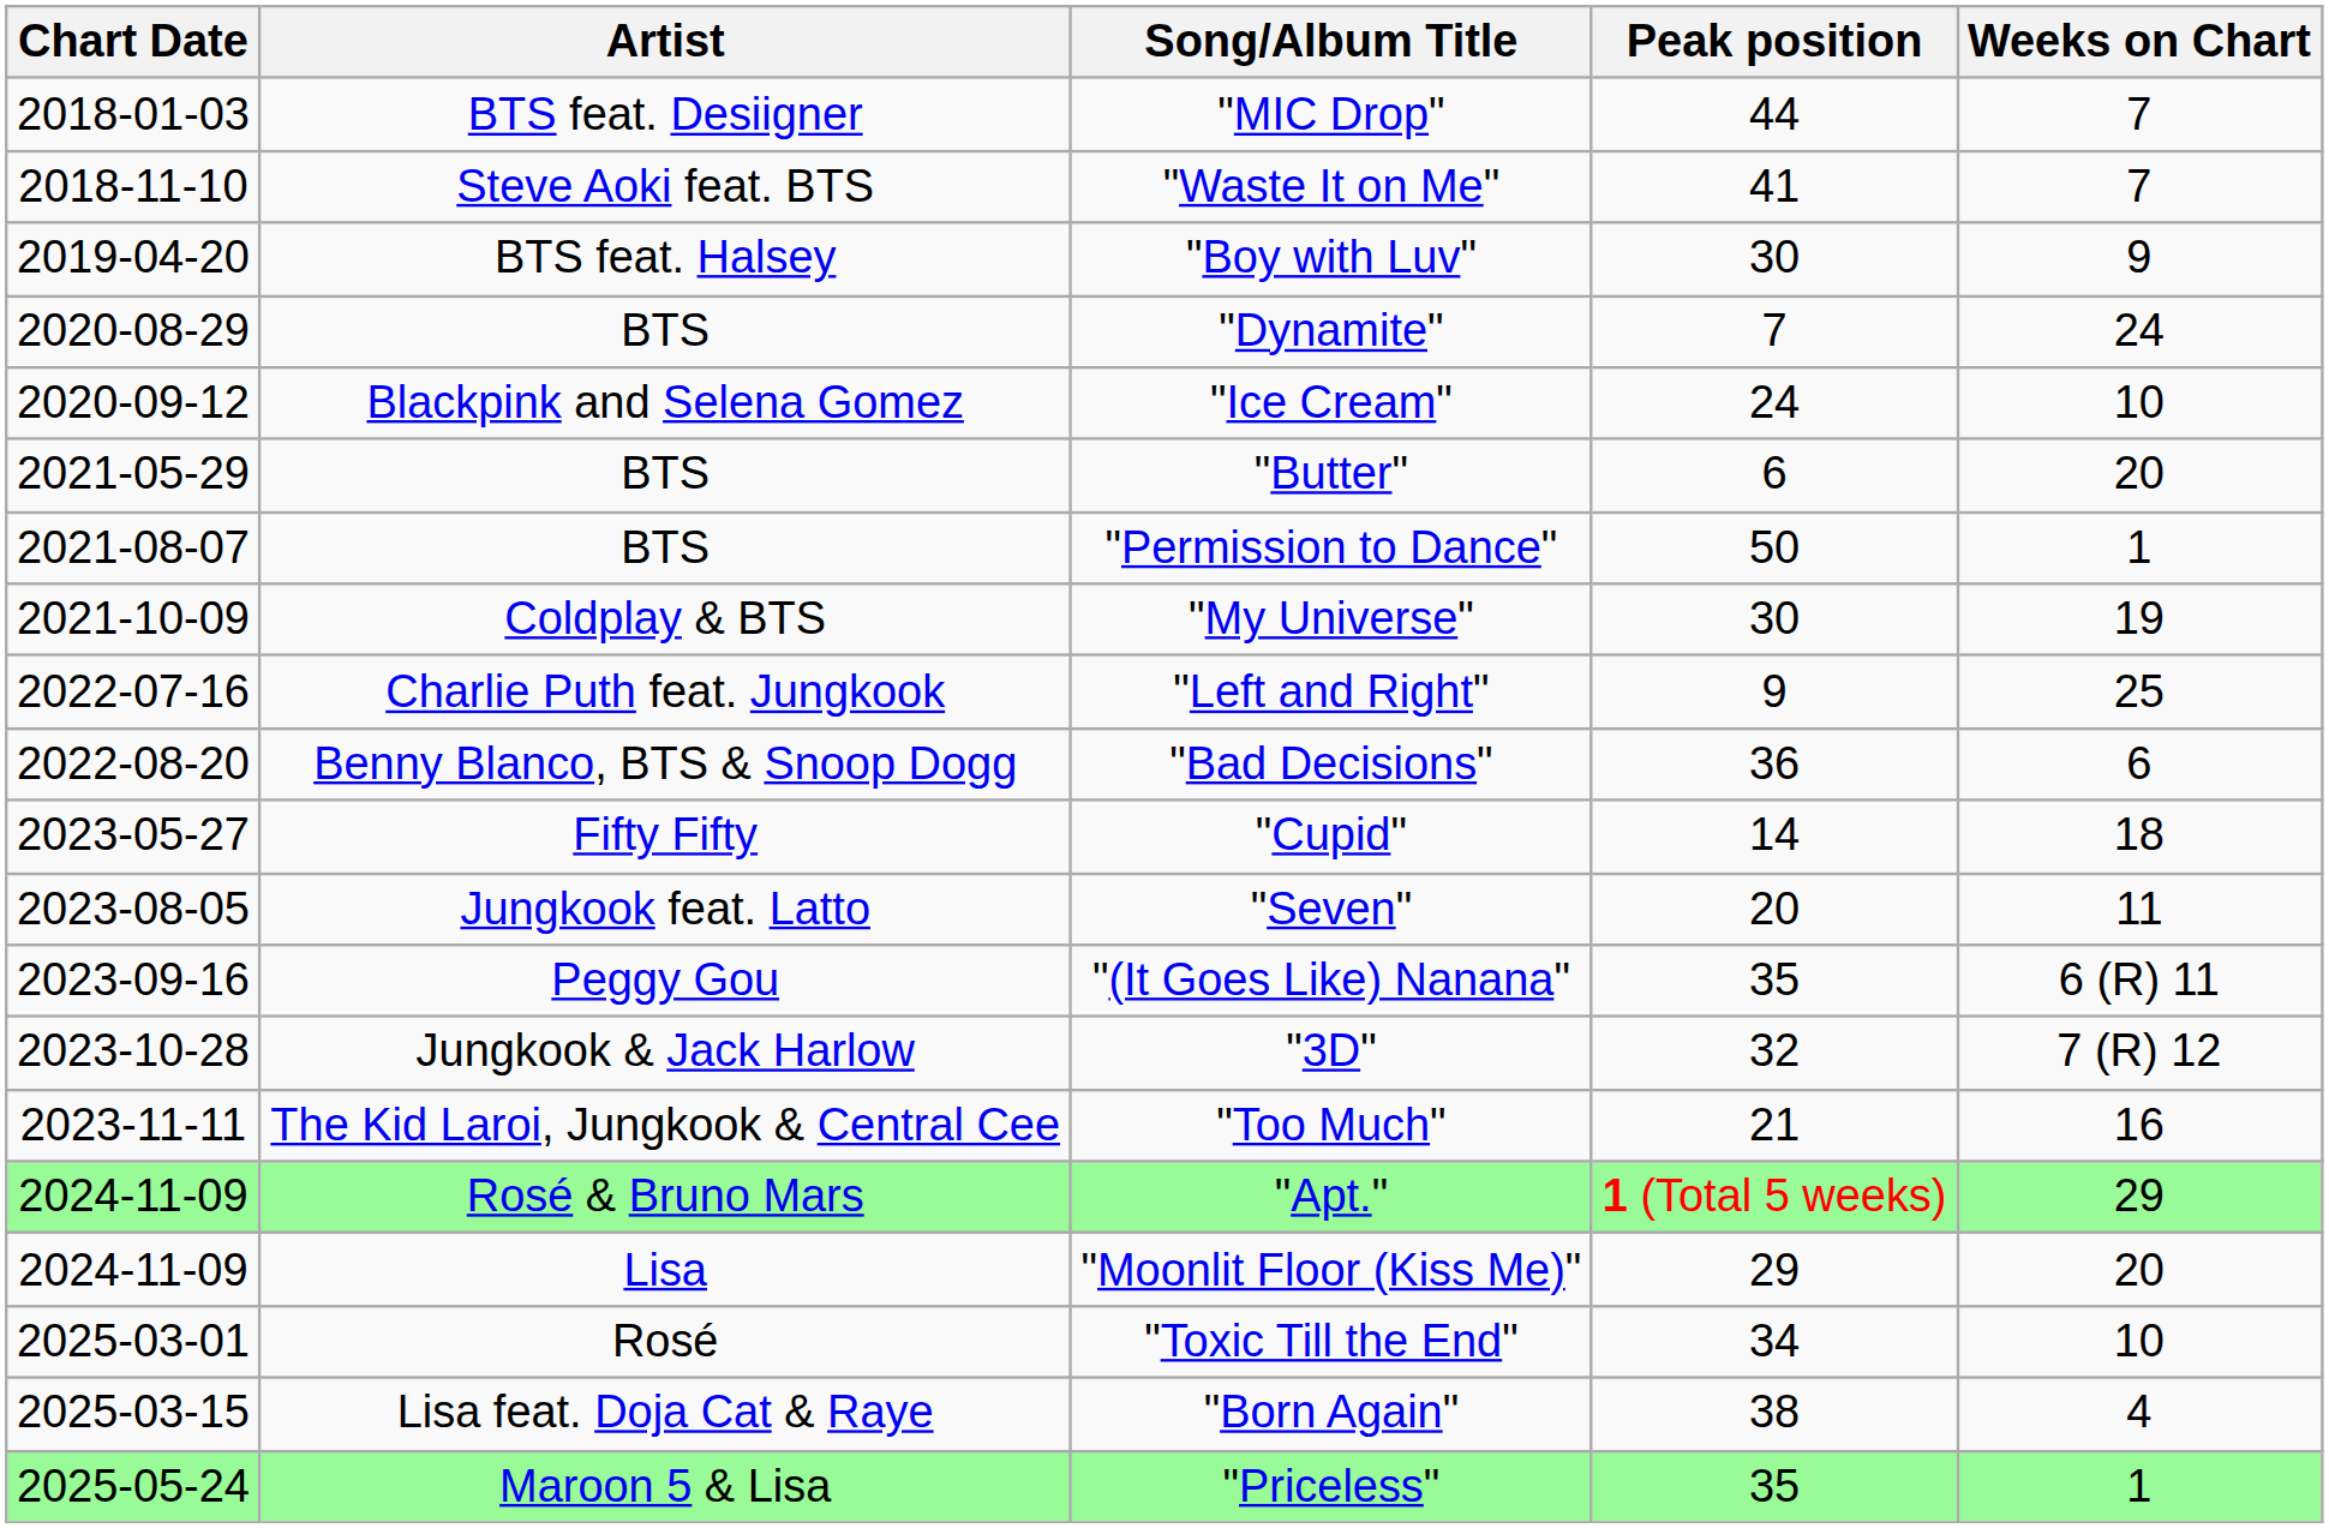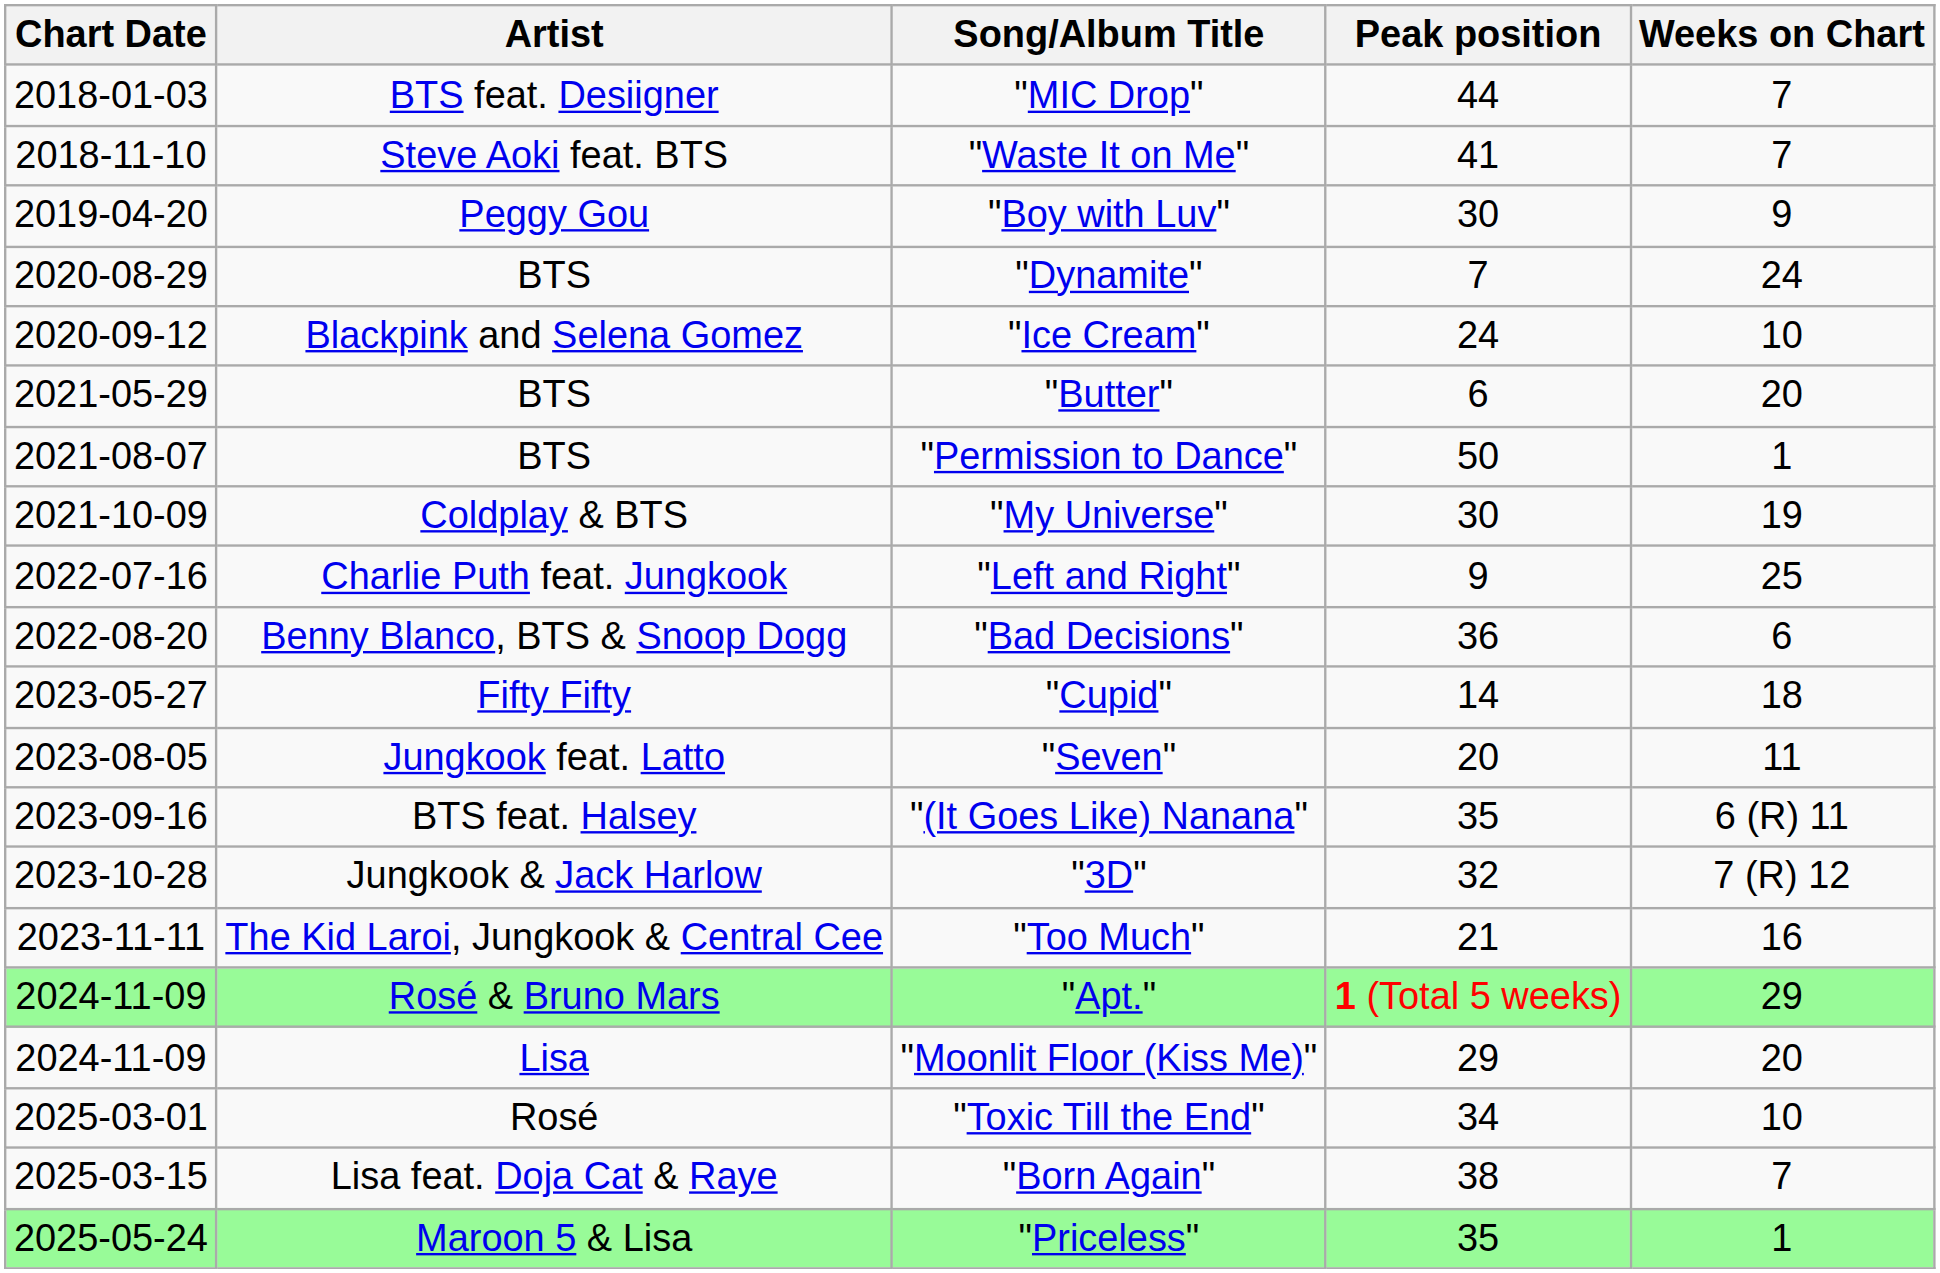"Boy with Luv" | Artist: BTS feat. Halsey -> Peggy Gou
"(It Goes Like) Nanana" | Artist: Peggy Gou -> BTS feat. Halsey
"Born Again" | Weeks on Chart: 4 -> 7
